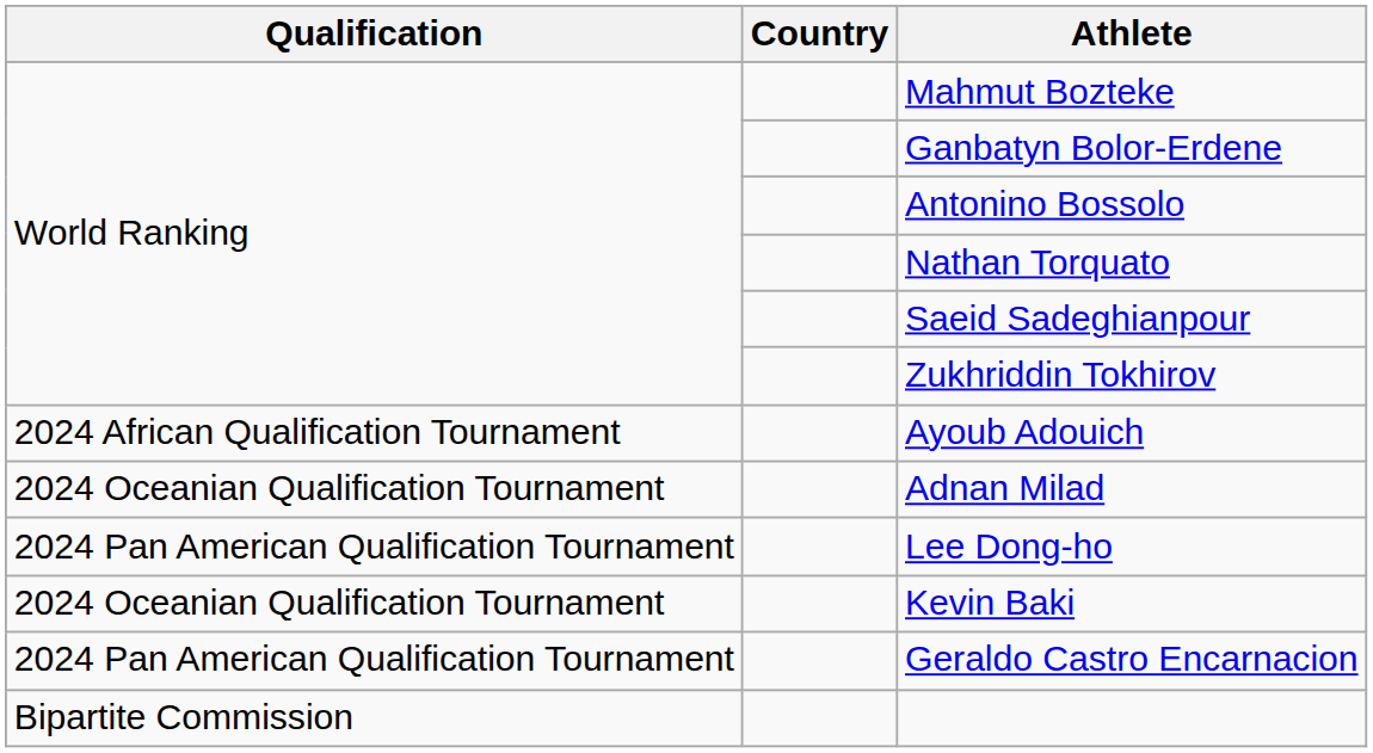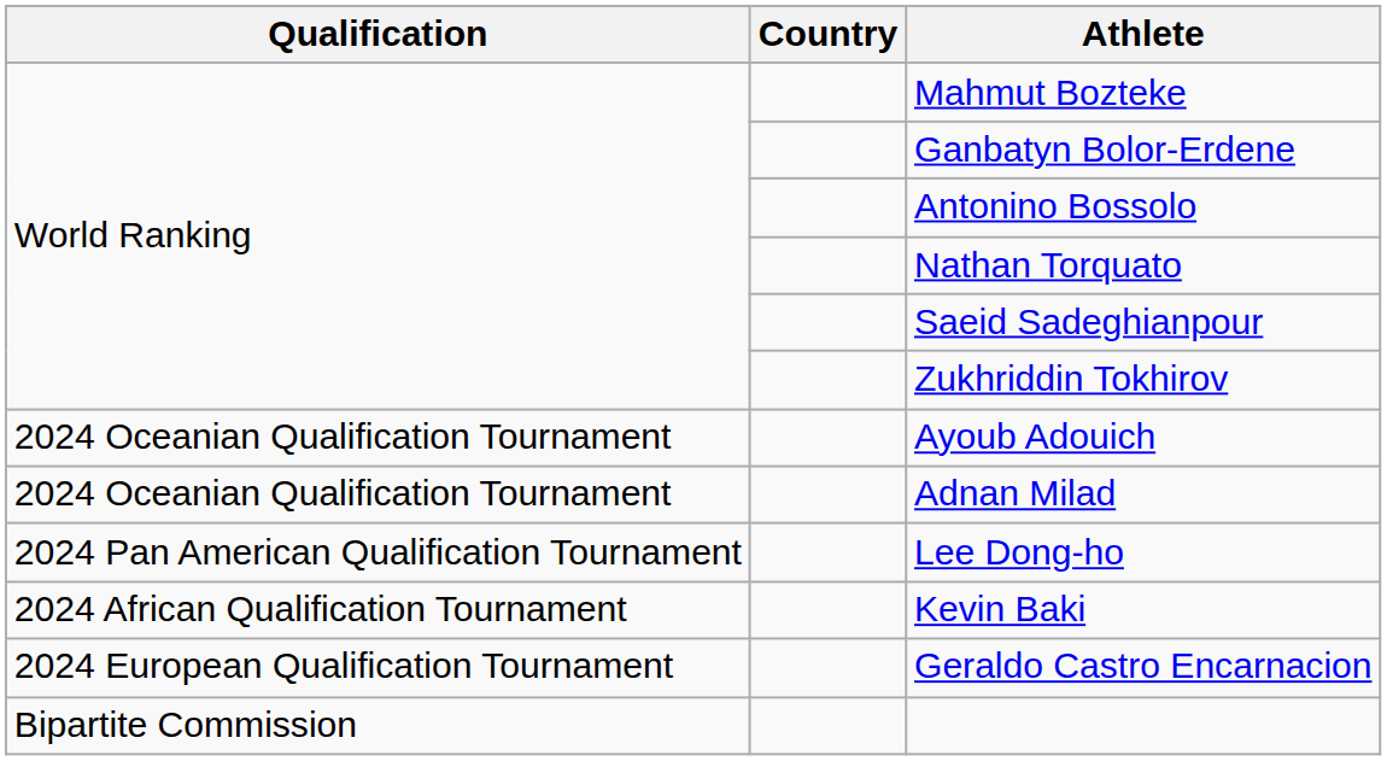Ayoub Adouich | Qualification: 2024 African Qualification Tournament -> 2024 Oceanian Qualification Tournament
Kevin Baki | Qualification: 2024 Oceanian Qualification Tournament -> 2024 African Qualification Tournament
Geraldo Castro Encarnacion | Qualification: 2024 Pan American Qualification Tournament -> 2024 European Qualification Tournament
